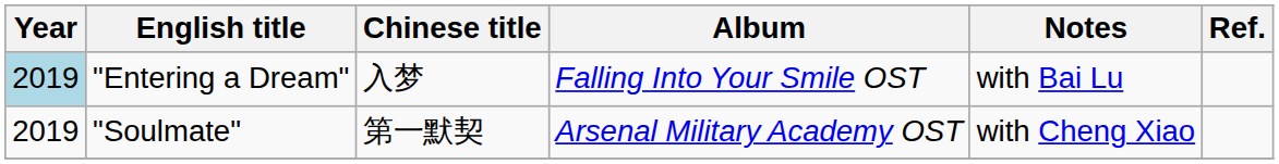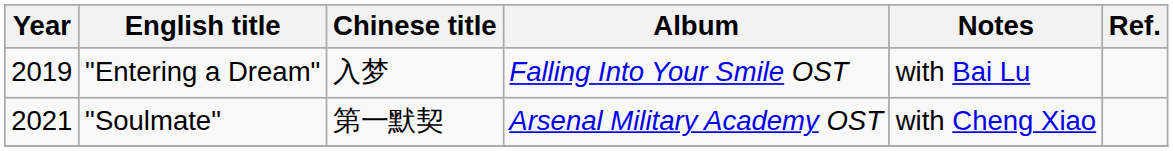"Entering a Dream" | Year: lightblue background -> no background
"Soulmate" | Year: 2019 -> 2021
